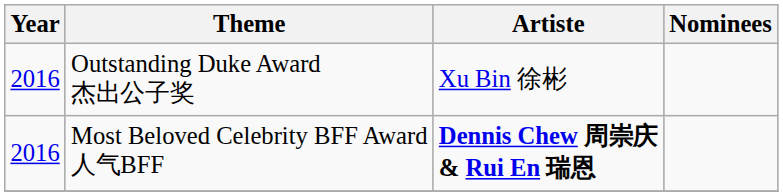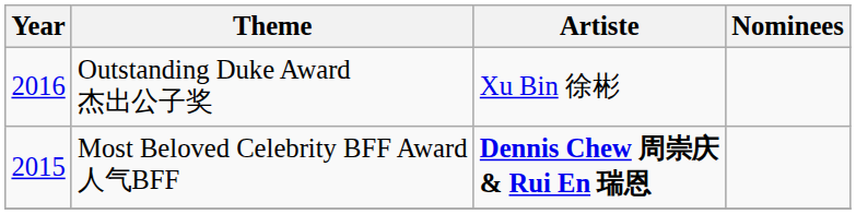Most Beloved Celebrity BFF Award 人气BFF | Year: 2016 -> 2015
